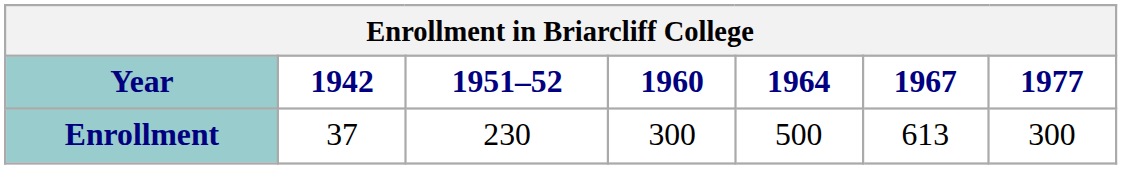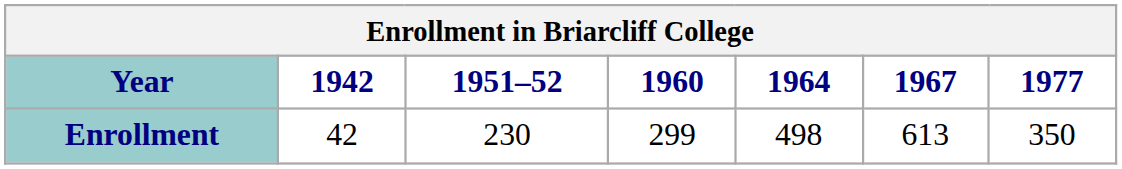Enrollment | 1942: 37 -> 42
Enrollment | 1960: 300 -> 299
Enrollment | 1964: 500 -> 498
Enrollment | 1977: 300 -> 350
